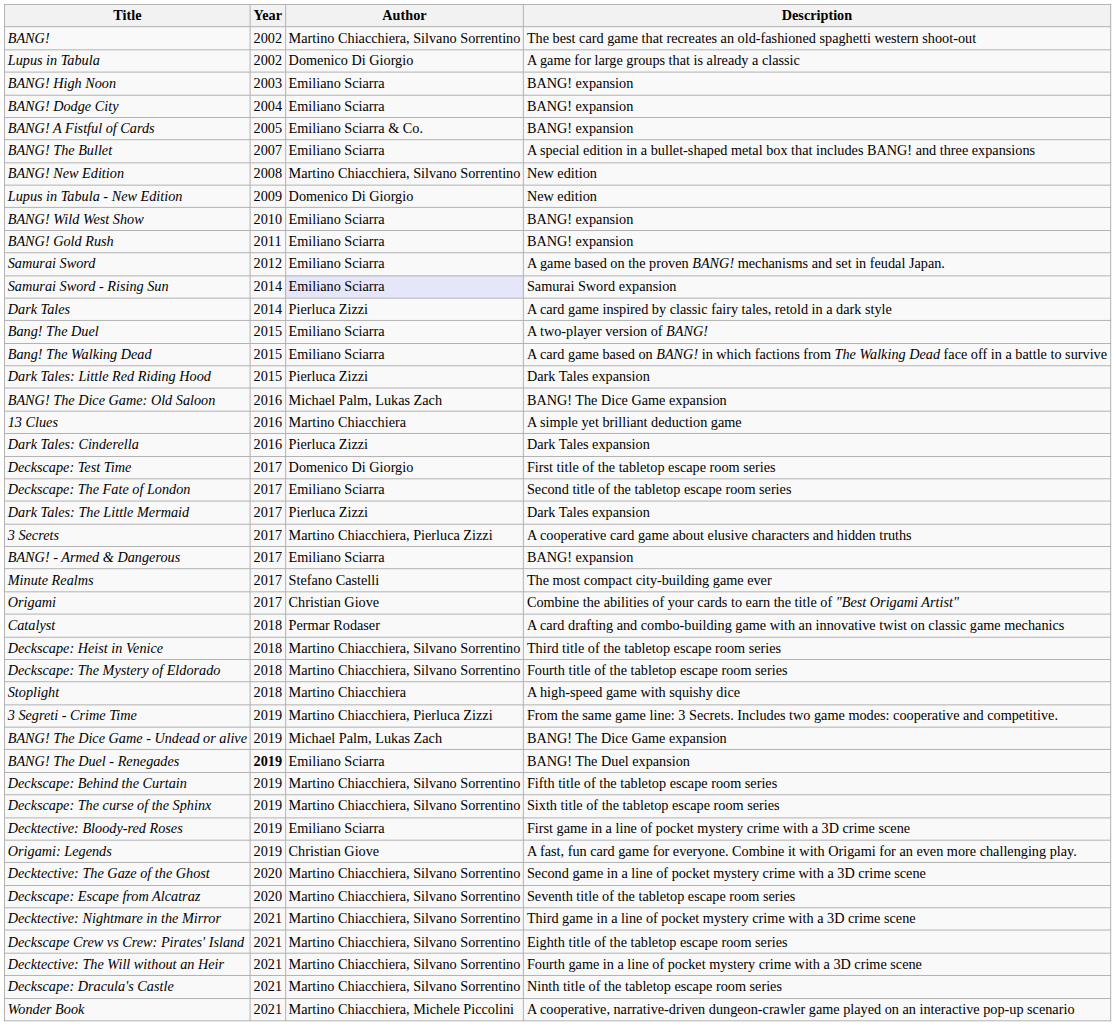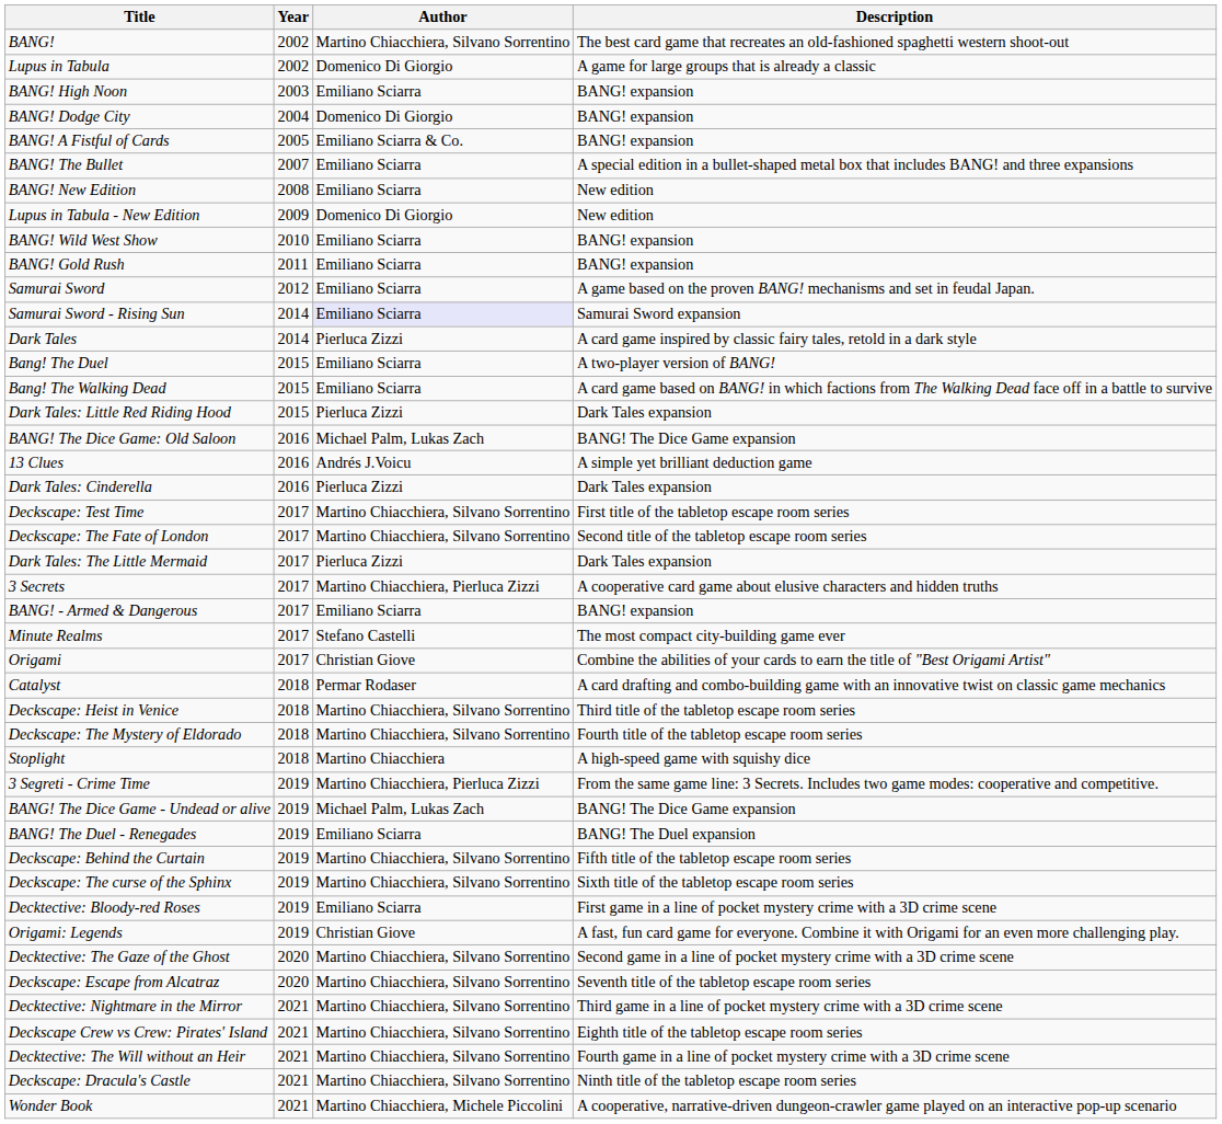BANG! Dodge City | Author: Emiliano Sciarra -> Domenico Di Giorgio
BANG! New Edition | Author: Martino Chiacchiera, Silvano Sorrentino -> Emiliano Sciarra
13 Clues | Author: Martino Chiacchiera -> Andrés J.Voicu
Deckscape: Test Time | Author: Domenico Di Giorgio -> Martino Chiacchiera, Silvano Sorrentino
Deckscape: The Fate of London | Author: Emiliano Sciarra -> Martino Chiacchiera, Silvano Sorrentino
BANG! The Duel - Renegades | Year: bold -> normal
